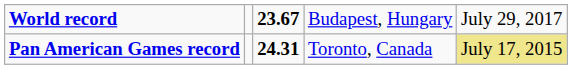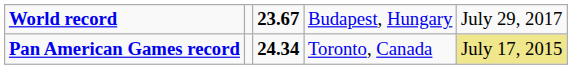Pan American Games record | column 3: 24.31 -> 24.34
